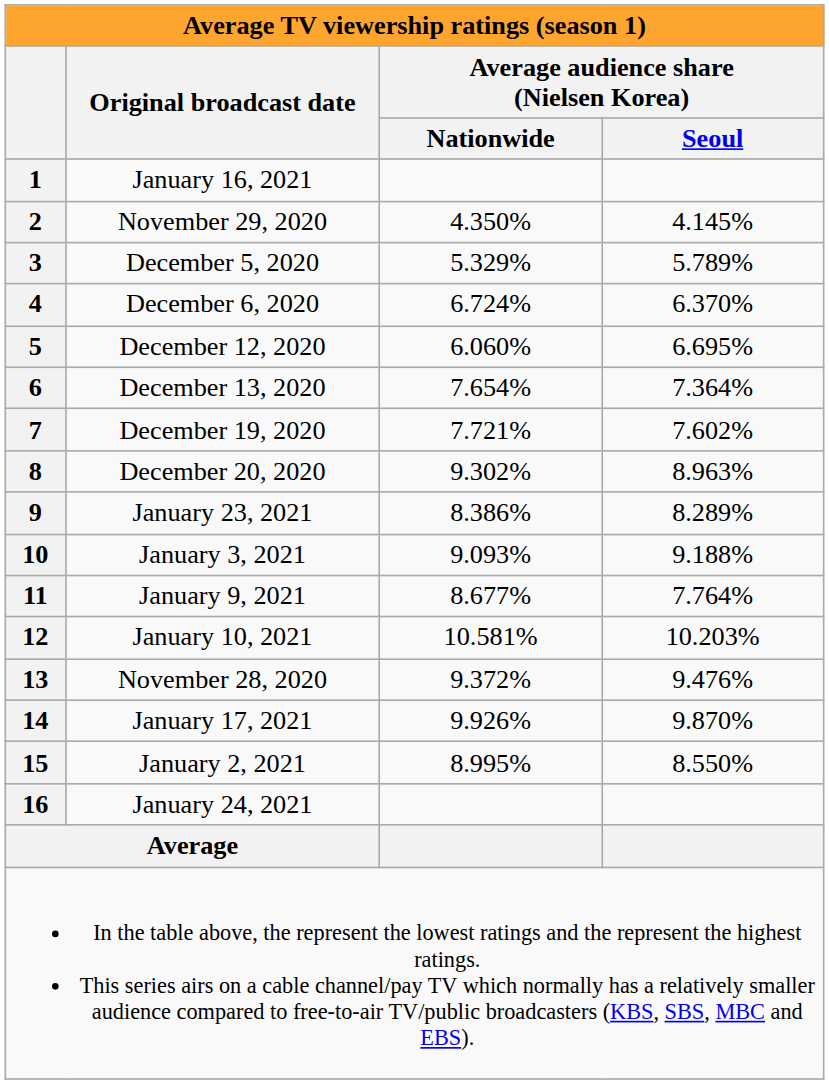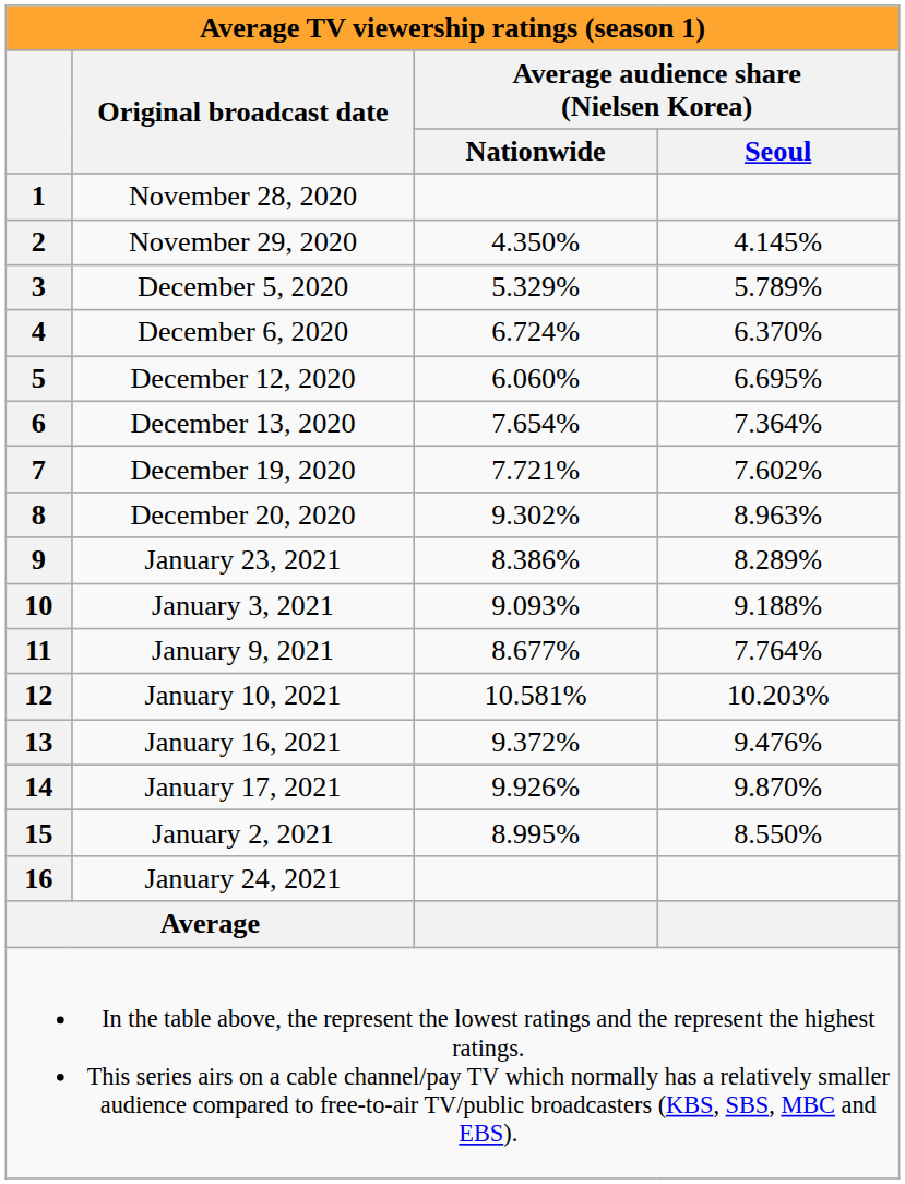1 | Original broadcast date: January 16, 2021 -> November 28, 2020
13 | Original broadcast date: November 28, 2020 -> January 16, 2021
